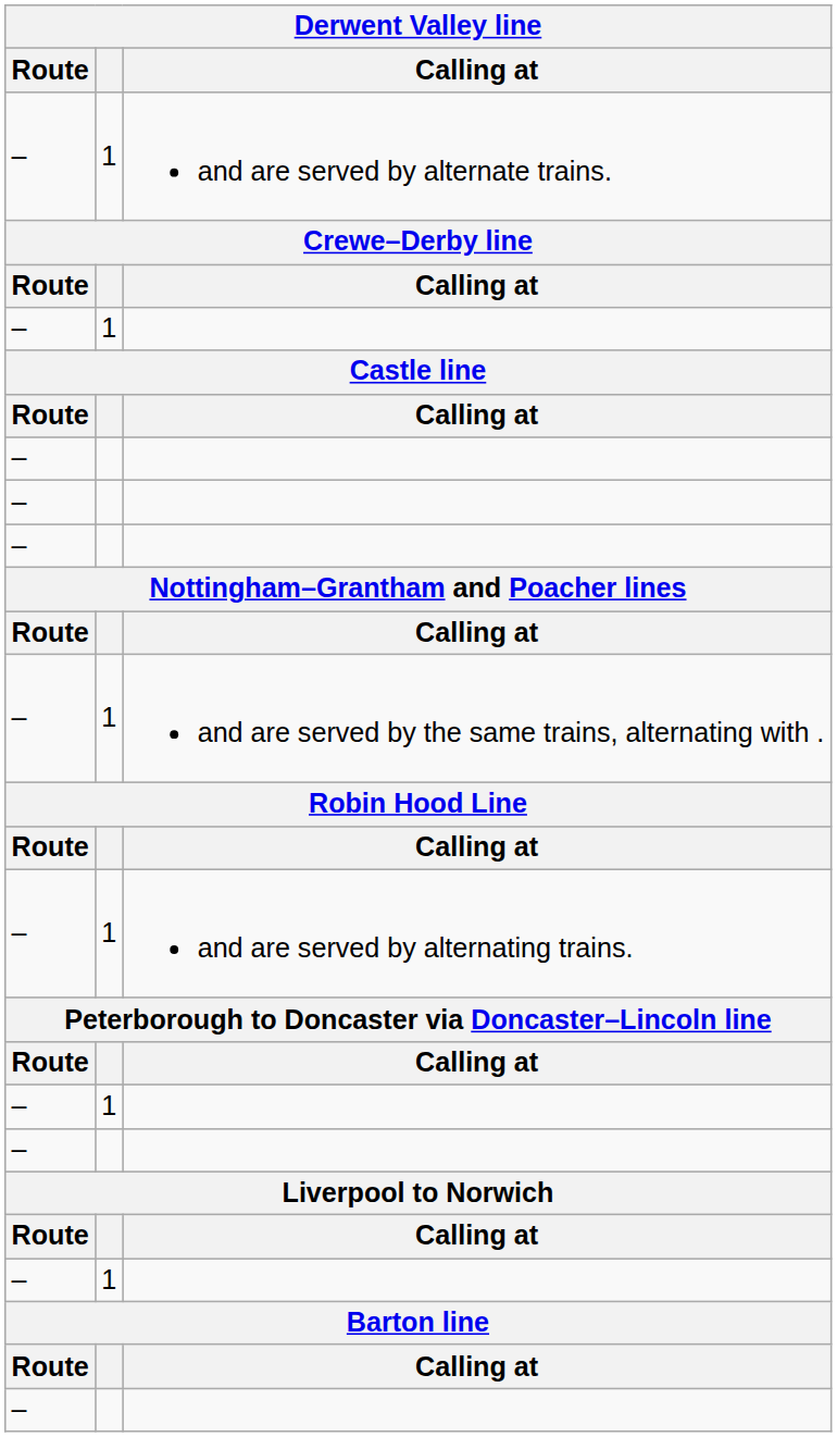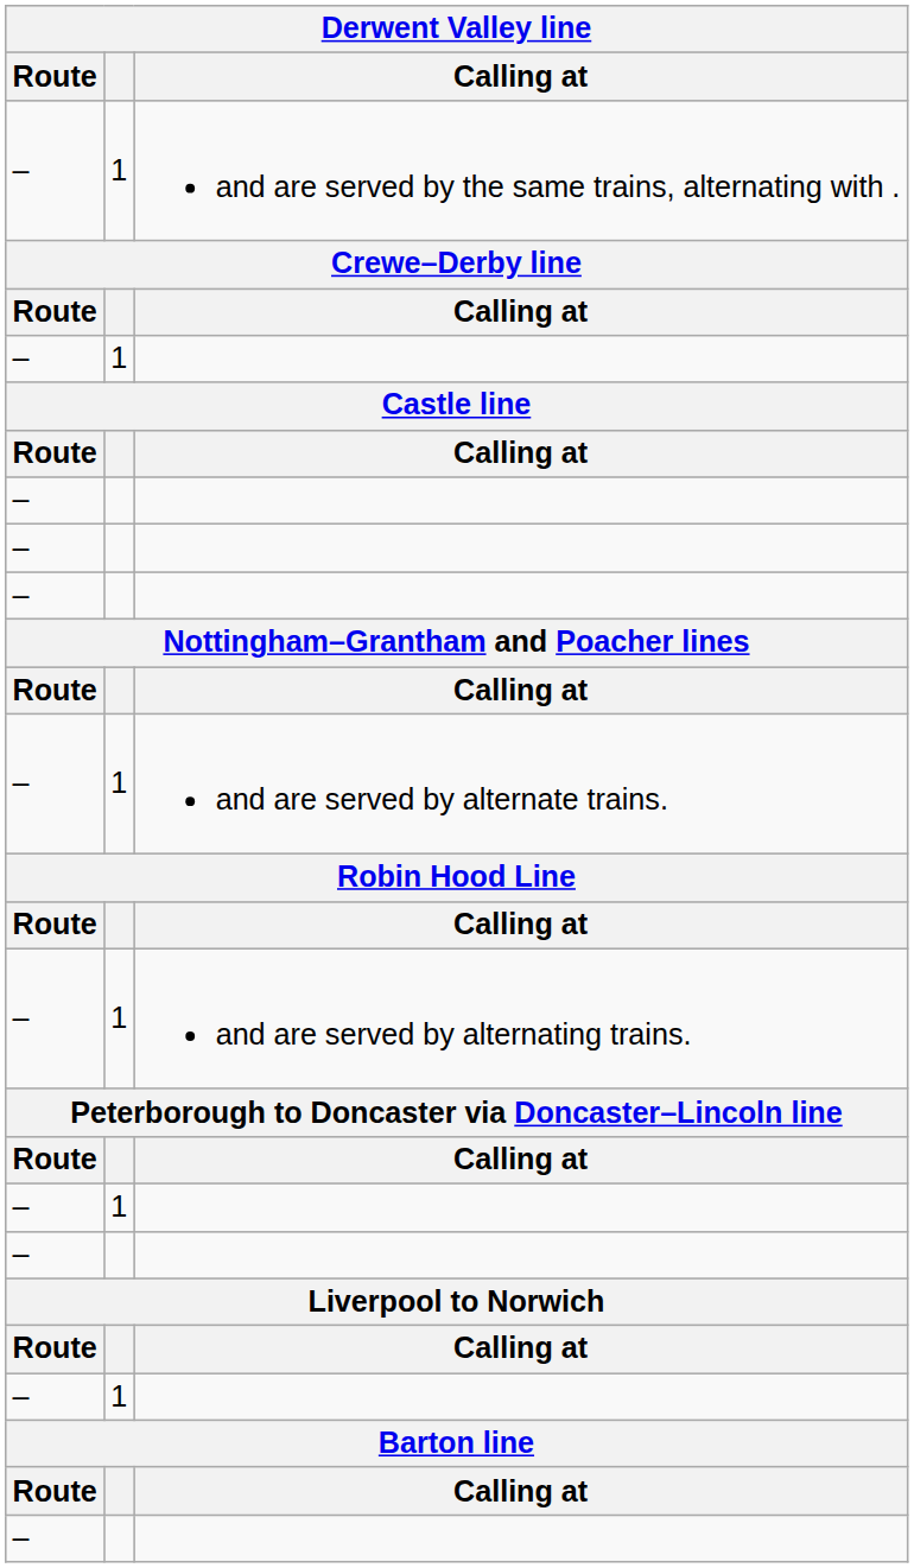rows swapped: and are served by alternate trains. <-> and are served by the same trains, alternating with .
